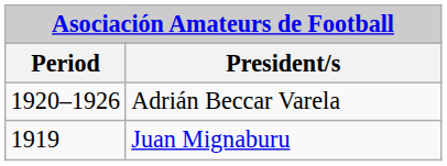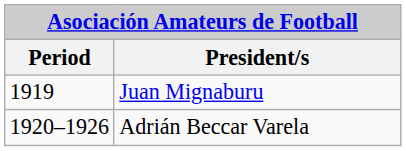rows swapped: Juan Mignaburu <-> Adrián Beccar Varela
